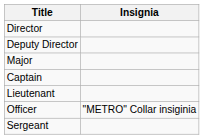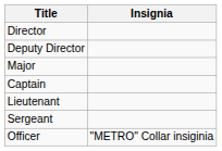rows swapped: Sergeant <-> Officer
